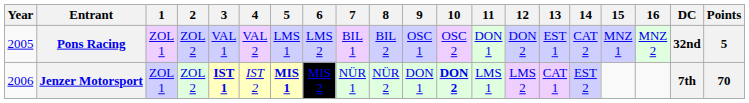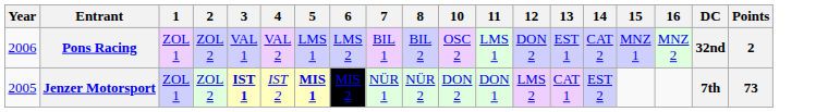- column: 9 | OSC 1 | DON 1
Pons Racing | Year: 2005 -> 2006
Pons Racing | 11: DON 1 -> LMS 1
Pons Racing | Points: 5 -> 2
Jenzer Motorsport | Year: 2006 -> 2005
Jenzer Motorsport | 10: bold -> normal
Jenzer Motorsport | 11: LMS 1 -> DON 1
Jenzer Motorsport | Points: 70 -> 73
